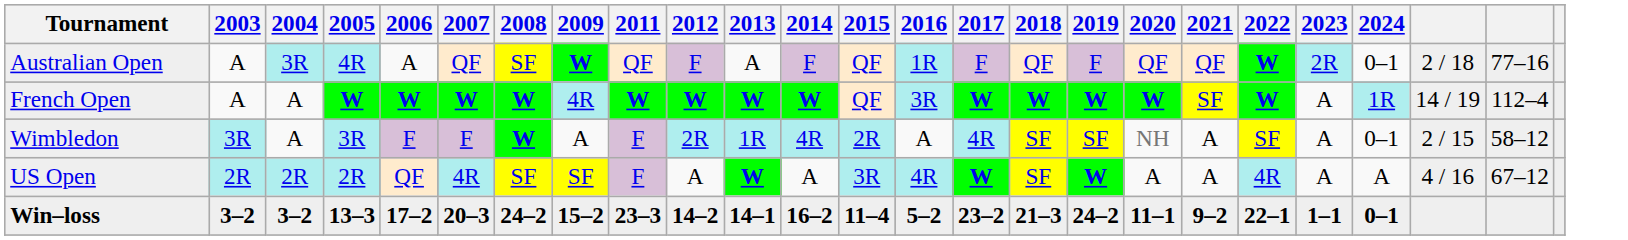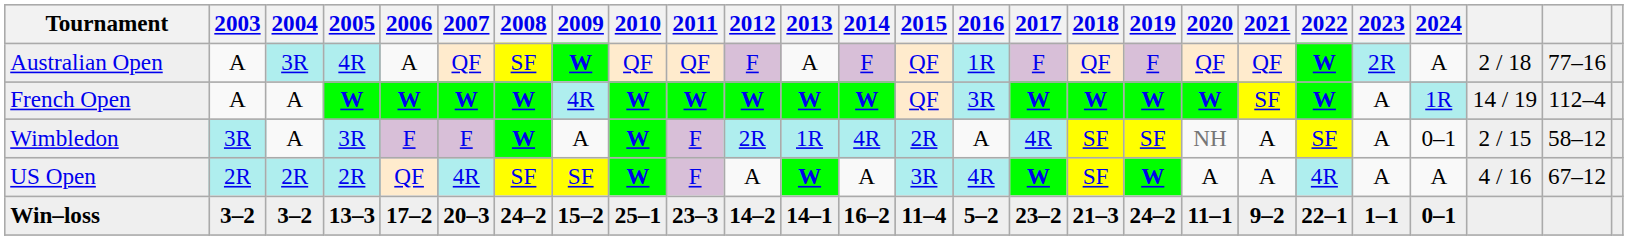+ column: 2010 | QF | W | W | W | 25–1
Australian Open | 2024: 0–1 -> A
